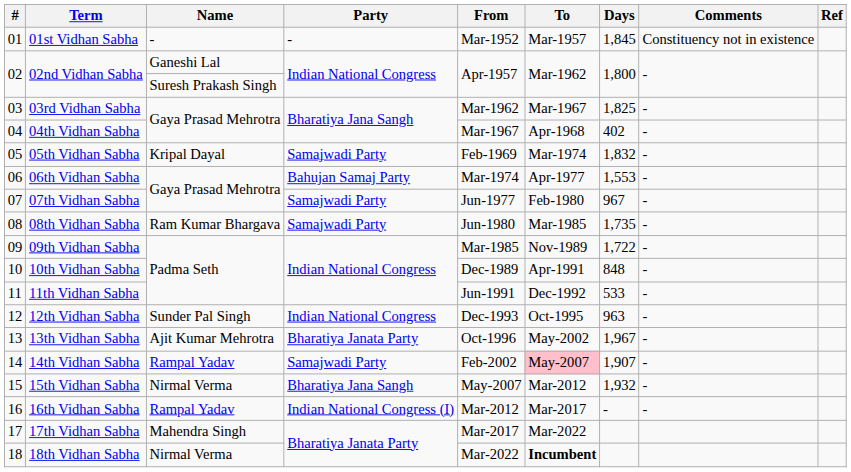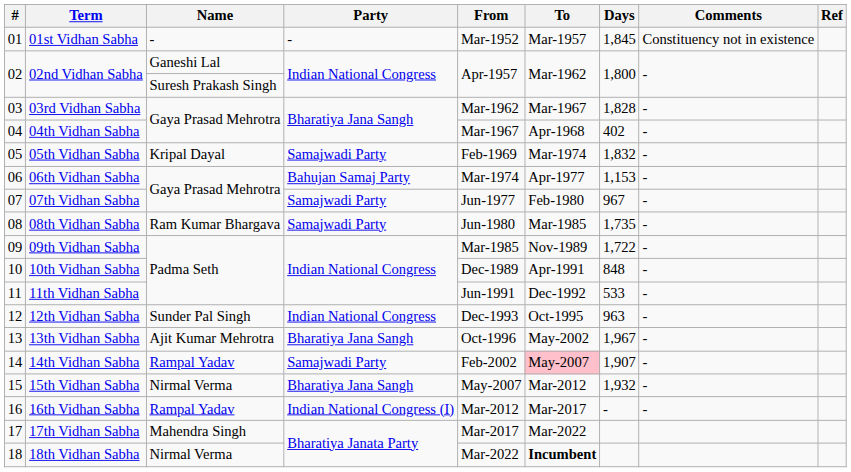03rd Vidhan Sabha | Days: 1,825 -> 1,828
06th Vidhan Sabha | Days: 1,553 -> 1,153
13th Vidhan Sabha | Party: Bharatiya Janata Party -> Bharatiya Jana Sangh
